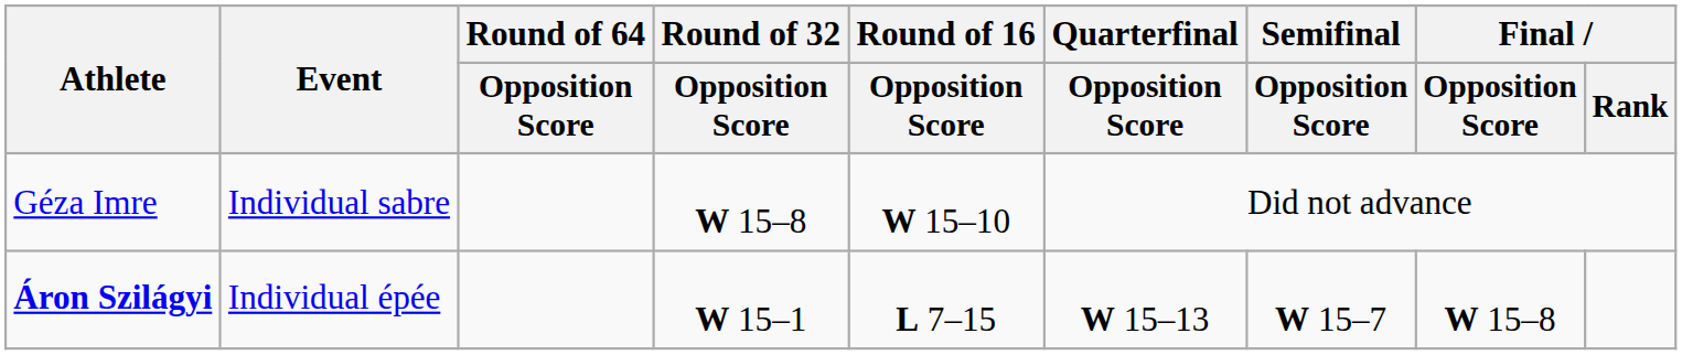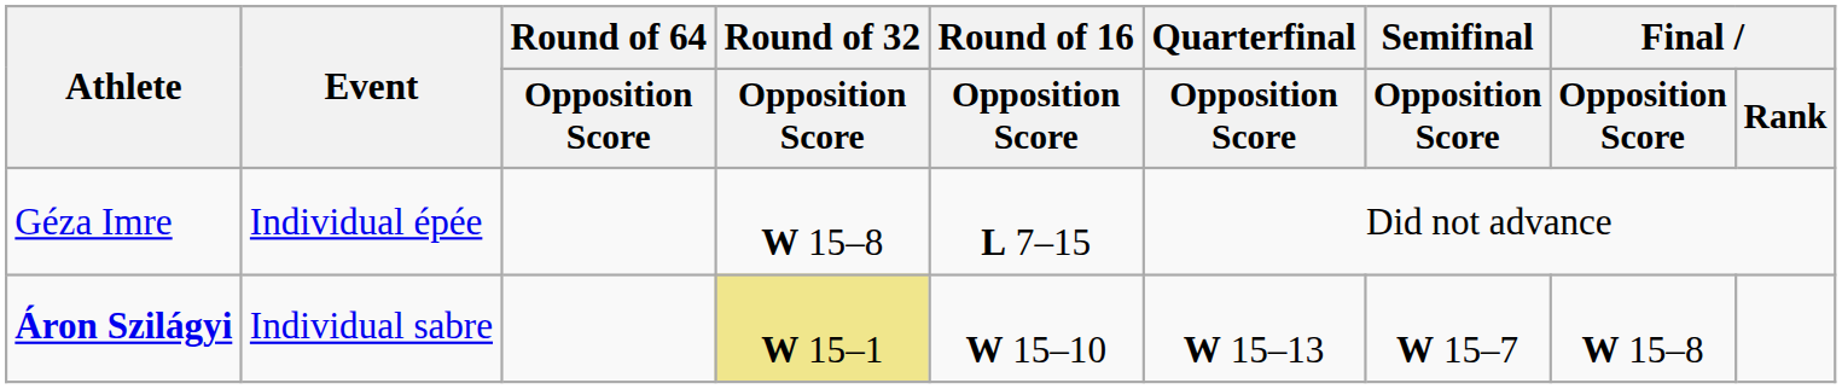Géza Imre | Event: Individual sabre -> Individual épée
Géza Imre | Round of 16 / Opposition Score: W 15–10 -> L 7–15
Áron Szilágyi | Event: Individual épée -> Individual sabre
Áron Szilágyi | Round of 32 / Opposition Score: no background -> khaki background
Áron Szilágyi | Round of 16 / Opposition Score: L 7–15 -> W 15–10
